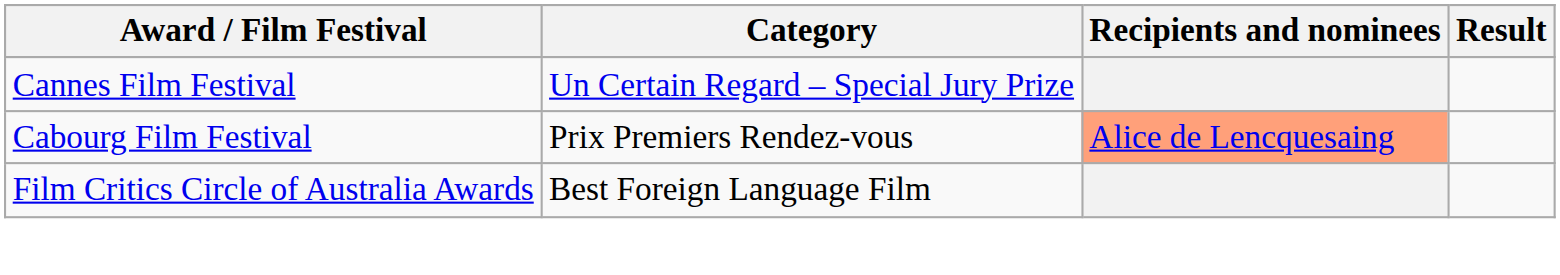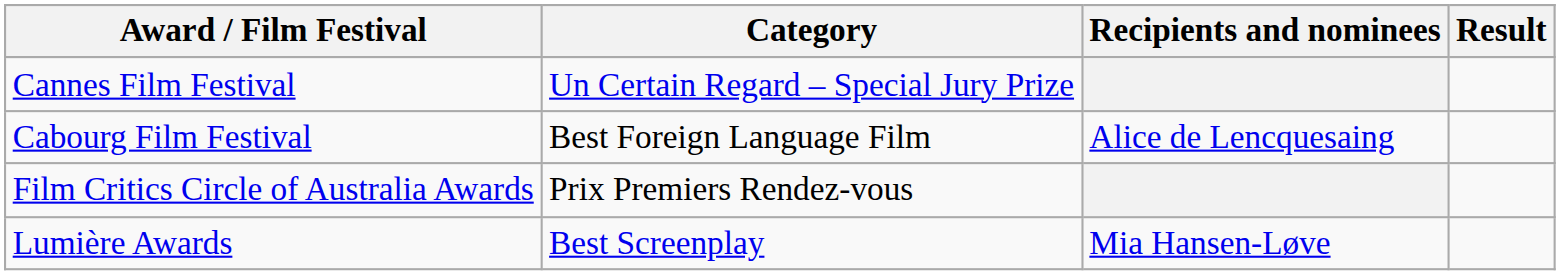Cabourg Film Festival | Category: Prix Premiers Rendez-vous -> Best Foreign Language Film
Cabourg Film Festival | Recipients and nominees: lightsalmon background -> no background
Film Critics Circle of Australia Awards | Category: Best Foreign Language Film -> Prix Premiers Rendez-vous
+ row: Lumière Awards | Best Screenplay | Mia Hansen-Løve
